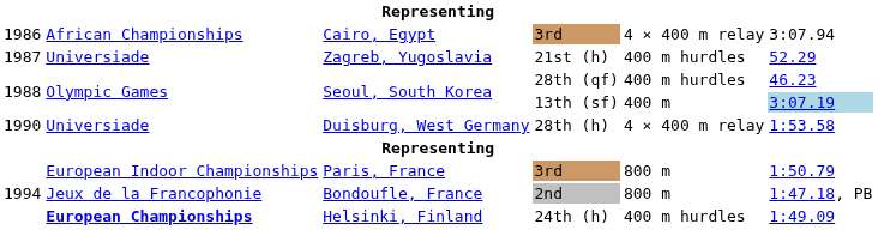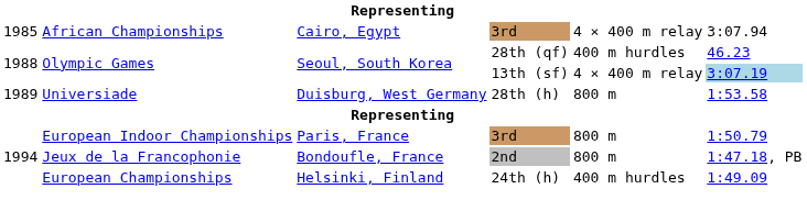Cairo, Egypt | column 1: 1986 -> 1985
- row: 1987 | Universiade | Zagreb, Yugoslavia | 21st (h) | 400 m hurdles | 52.29
Seoul, South Korea / 13th (sf) | column 5: 400 m -> 4 × 400 m relay
Duisburg, West Germany | column 1: 1990 -> 1989
Duisburg, West Germany | column 5: 4 × 400 m relay -> 800 m
Helsinki, Finland | column 2: bold -> normal
